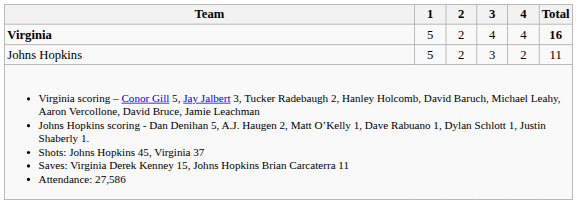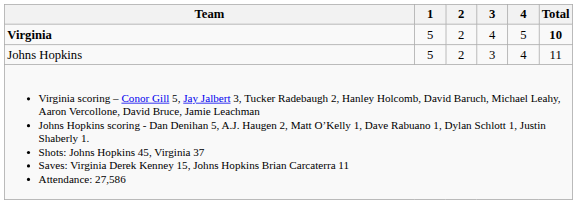Virginia | 4: 4 -> 5
Virginia | Total: 16 -> 10
Johns Hopkins | 4: 2 -> 4
